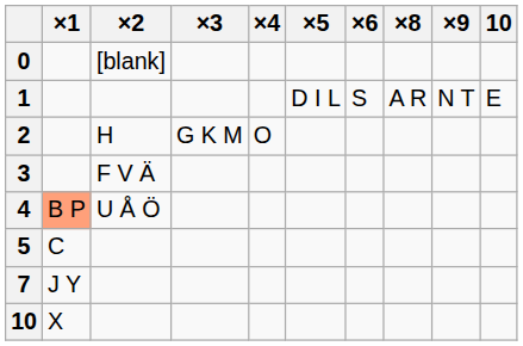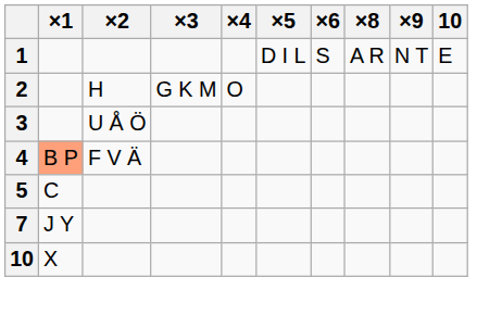- row: 0 | [blank]
3 | ×2: F V Ä -> U Å Ö
4 | ×2: U Å Ö -> F V Ä
